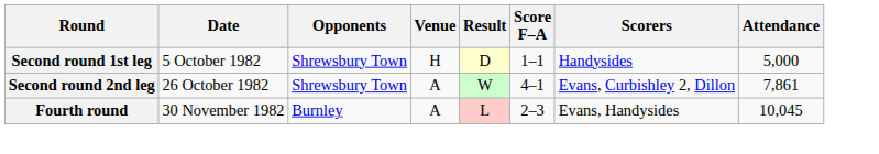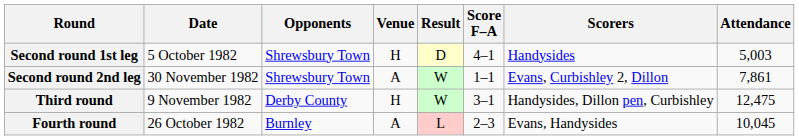Second round 1st leg | Score F–A: 1–1 -> 4–1
Second round 1st leg | Attendance: 5,000 -> 5,003
Second round 2nd leg | Date: 26 October 1982 -> 30 November 1982
Second round 2nd leg | Score F–A: 4–1 -> 1–1
+ row: Third round | 9 November 1982 | Derby County | H | W | 3–1 | Handysides, Dillon pen, Curbishley | 12,475
Fourth round | Date: 30 November 1982 -> 26 October 1982
